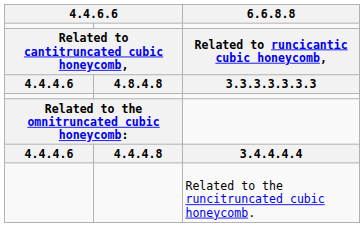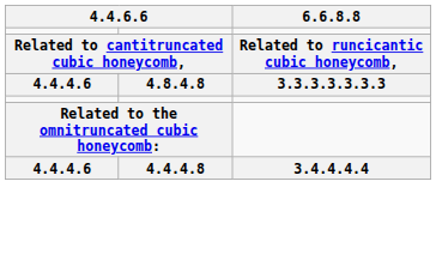- row: Related to the runcitruncated cubic honeycomb.
